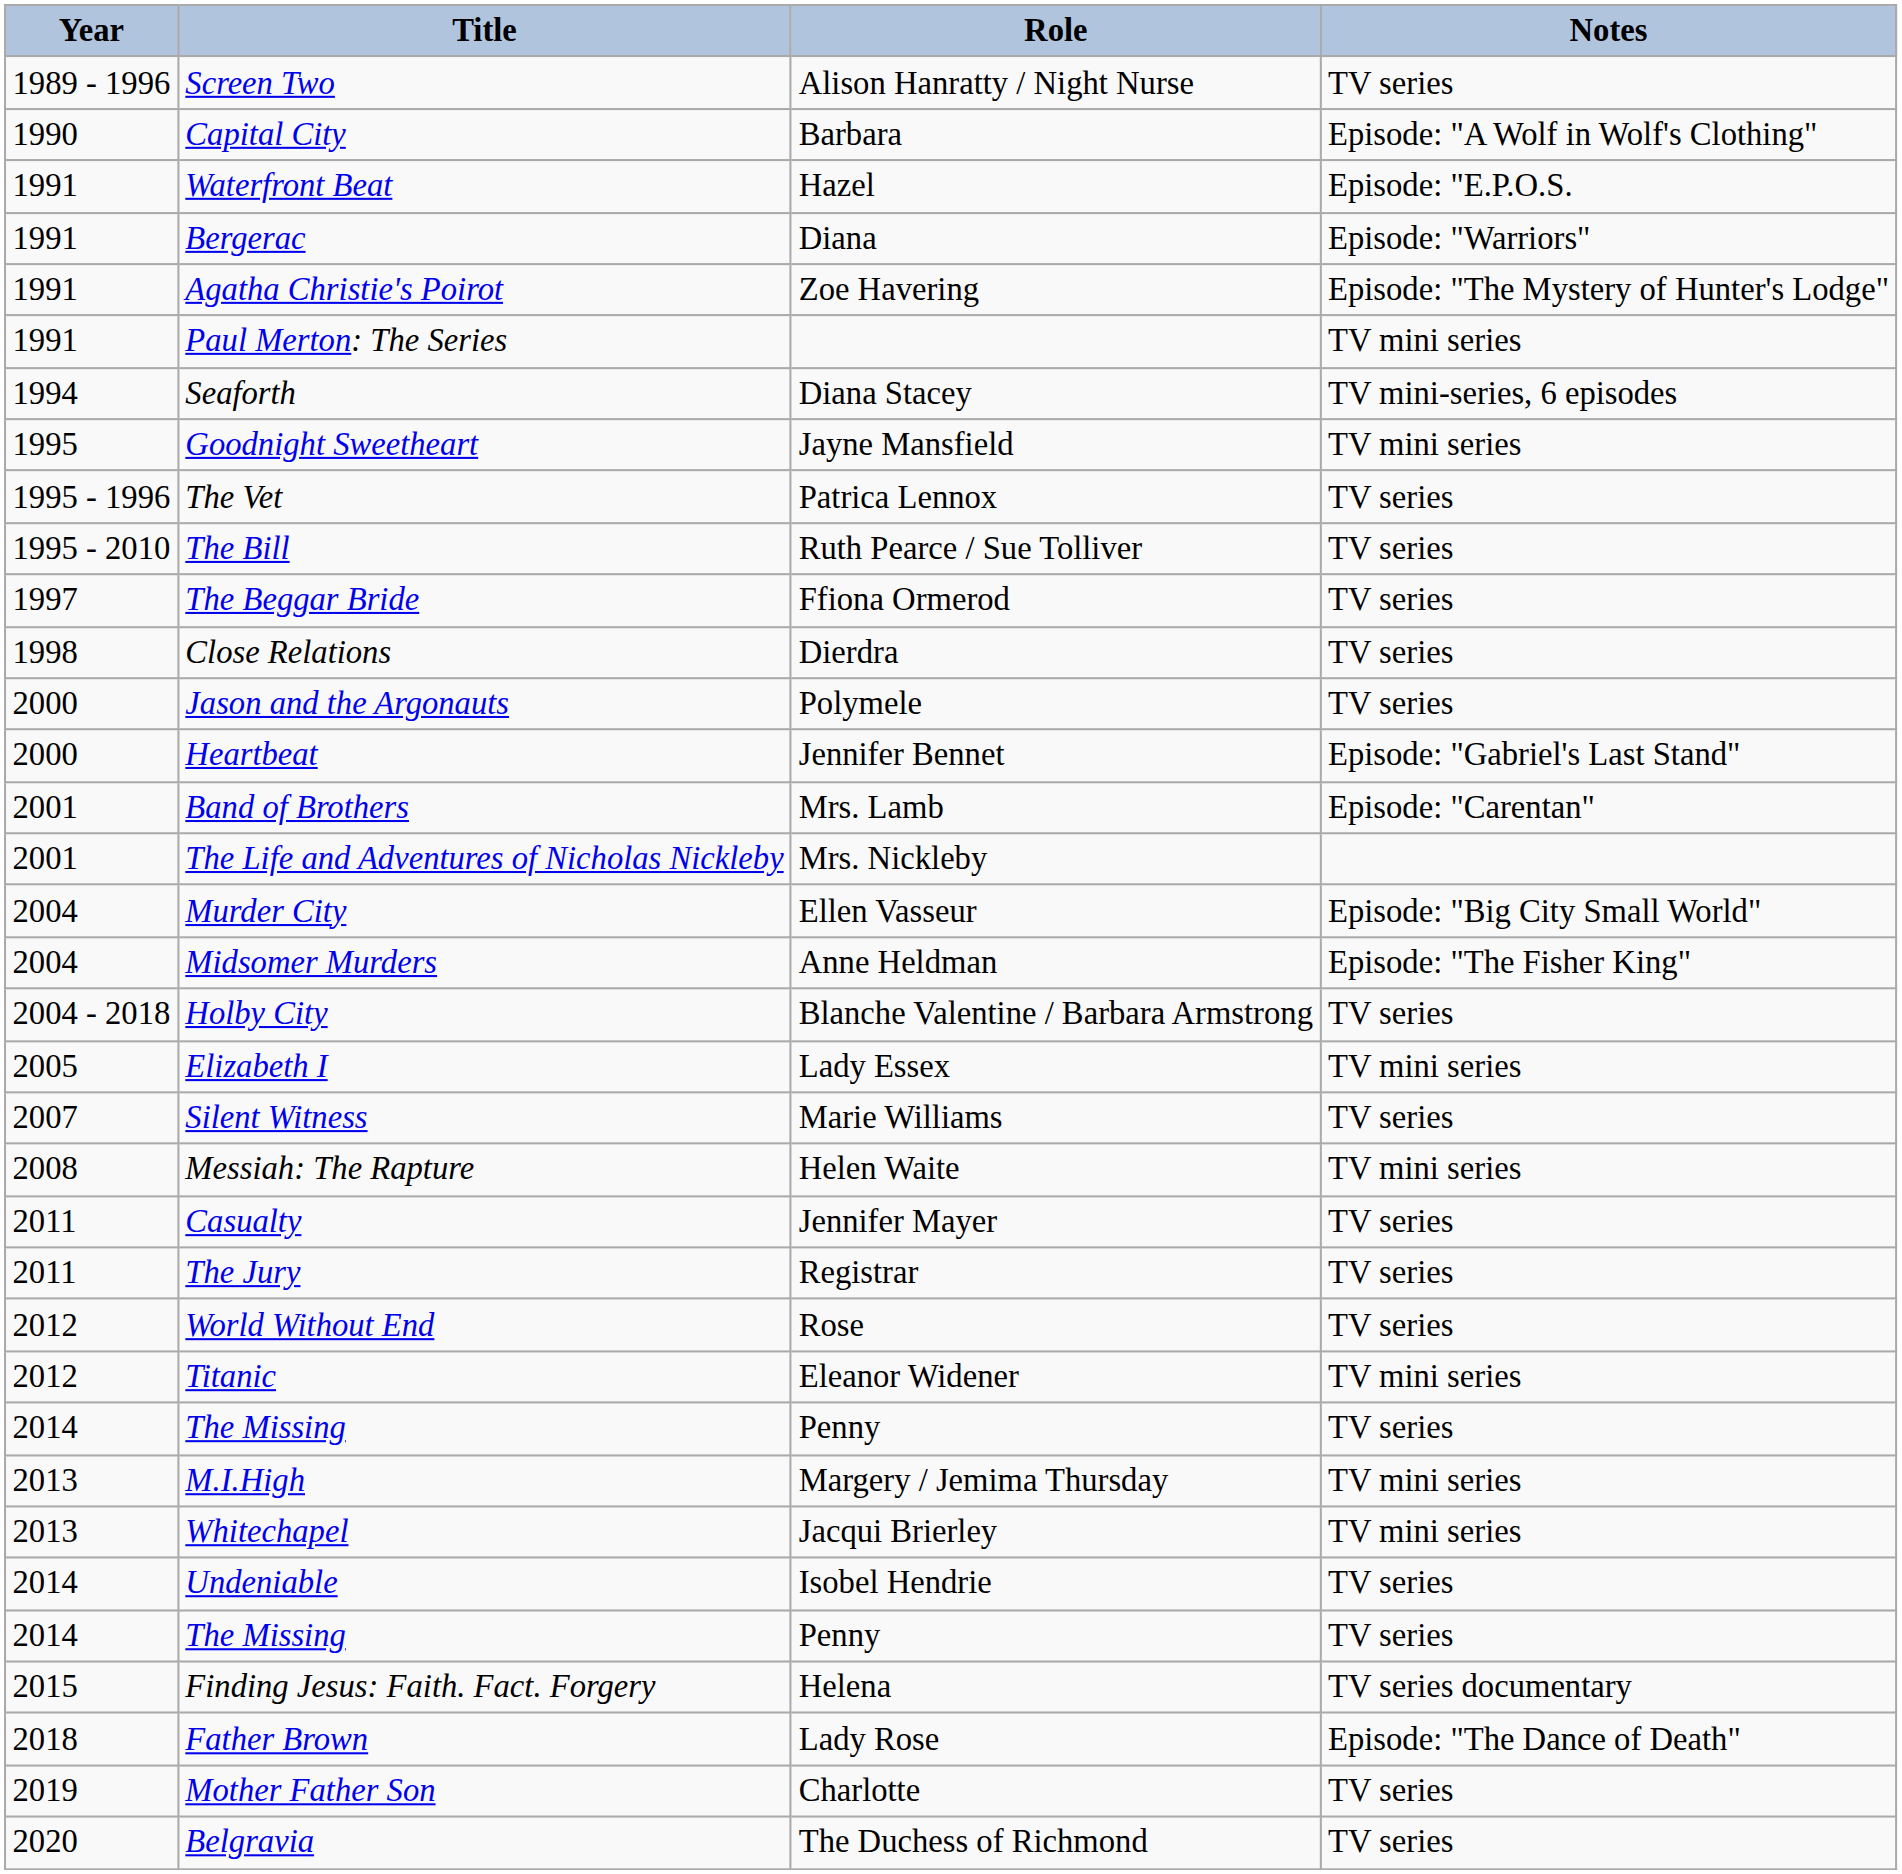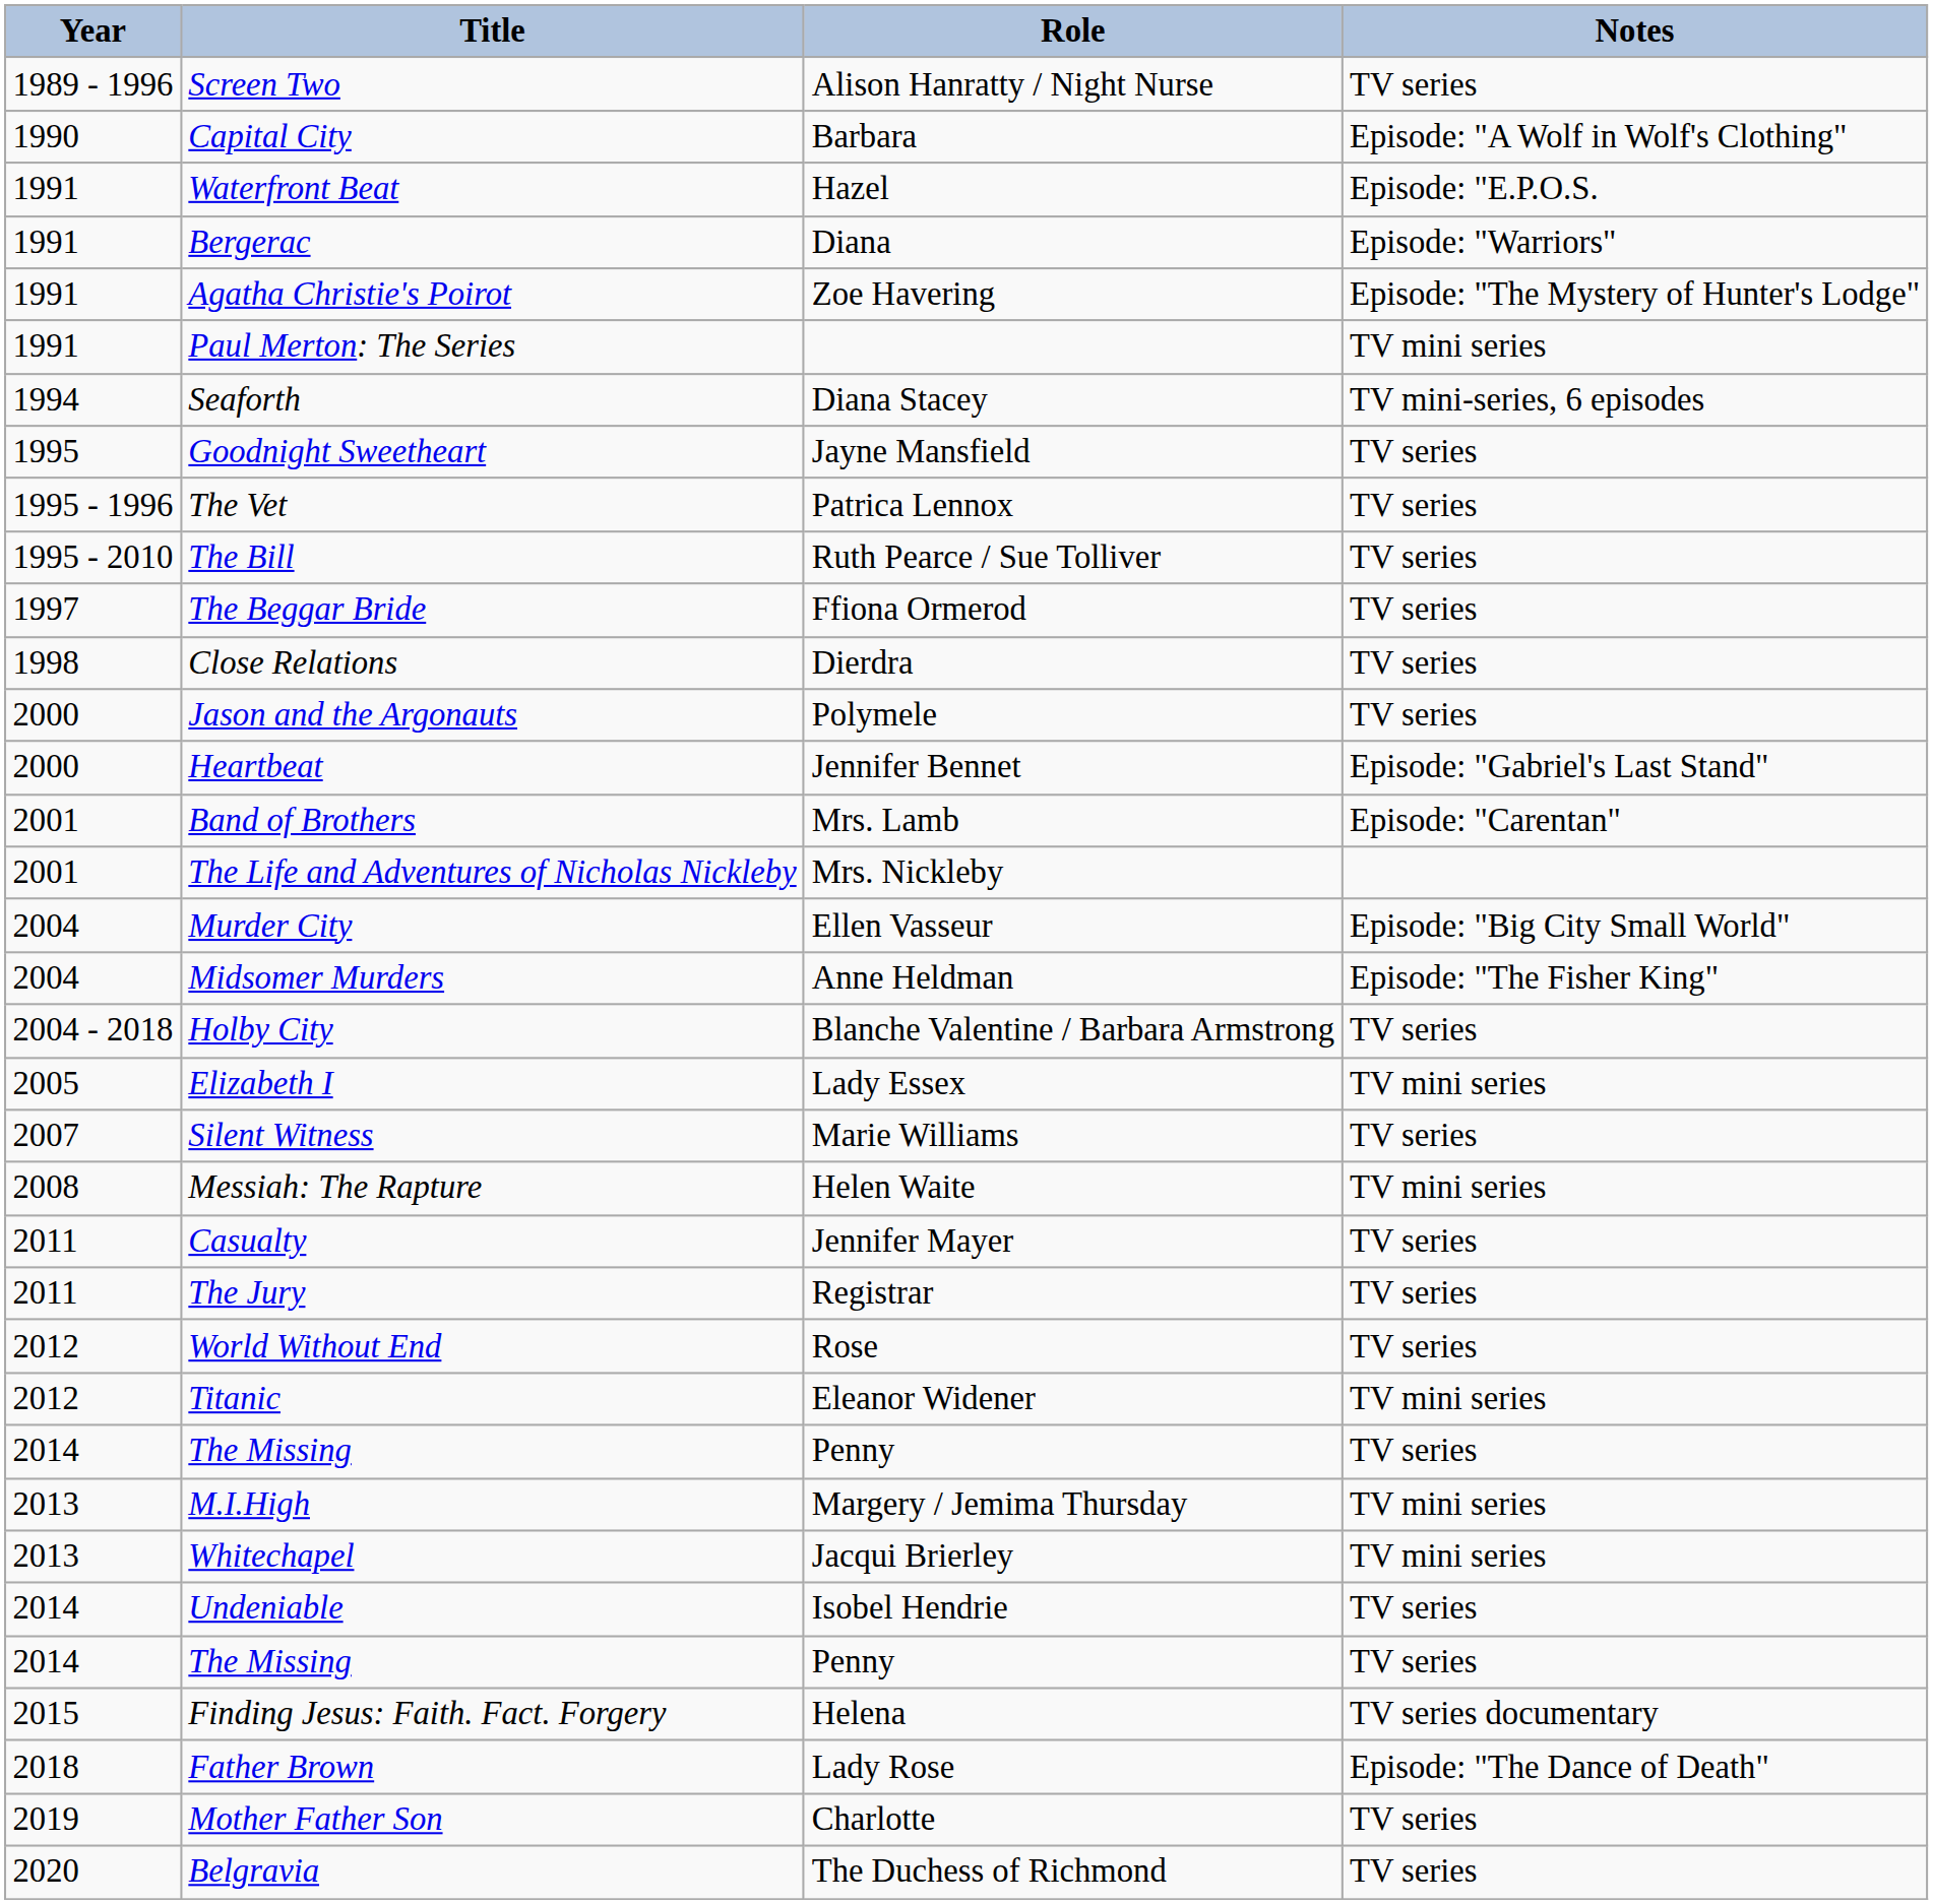Goodnight Sweetheart | Notes: TV mini series -> TV series
